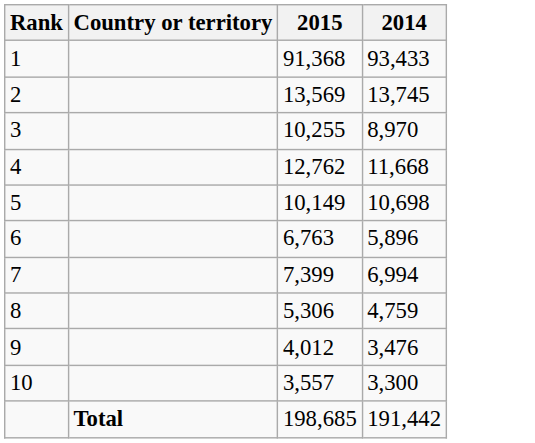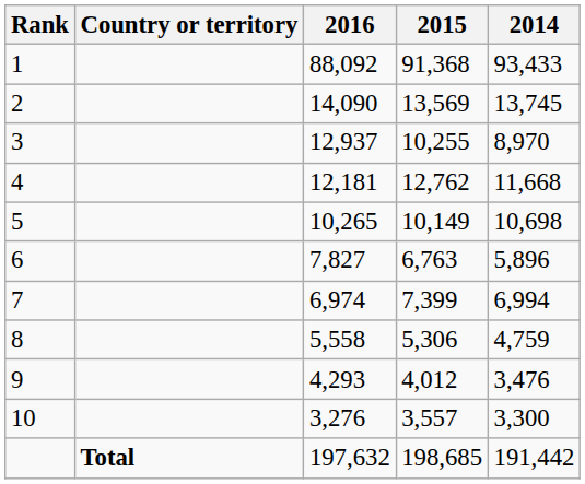+ column: 2016 | 88,092 | 14,090 | 12,937 | 12,181 | 10,265 | 7,827 | 6,974 | 5,558 | 4,293 | 3,276 | 197,632
